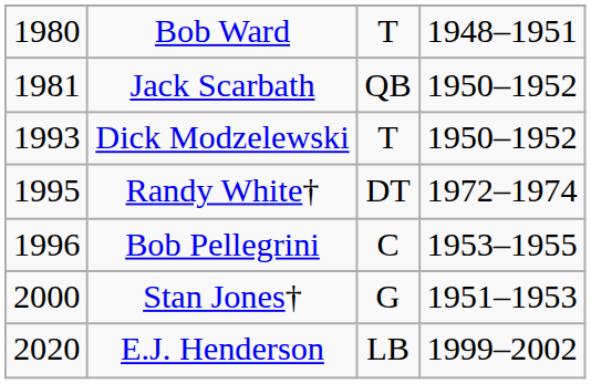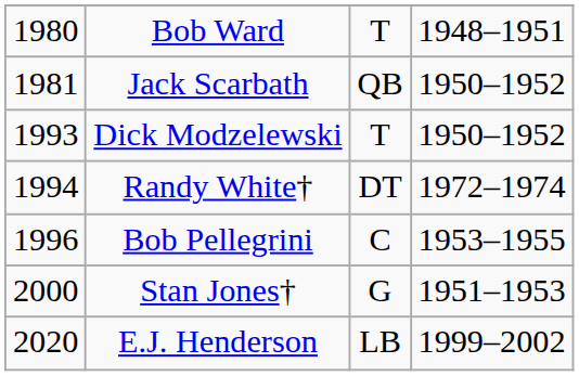Randy White† | column 1: 1995 -> 1994
